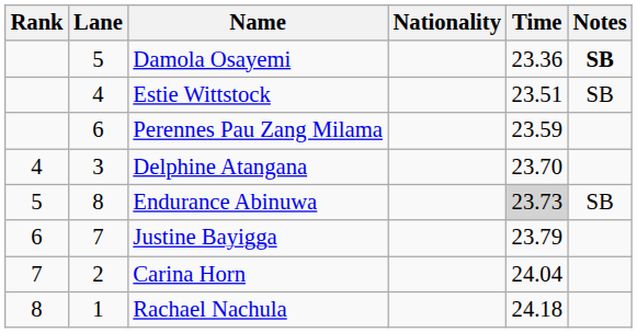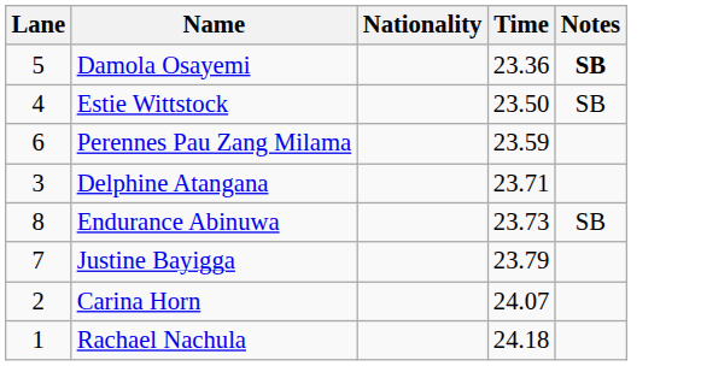- column: Rank | 4 | 5 | 6 | 7 | 8
Estie Wittstock | Time: 23.51 -> 23.50
Delphine Atangana | Time: 23.70 -> 23.71
Endurance Abinuwa | Time: lightgrey background -> no background
Carina Horn | Time: 24.04 -> 24.07
